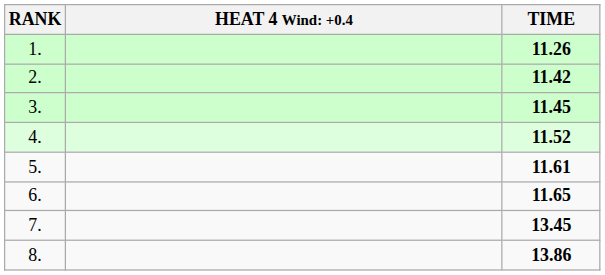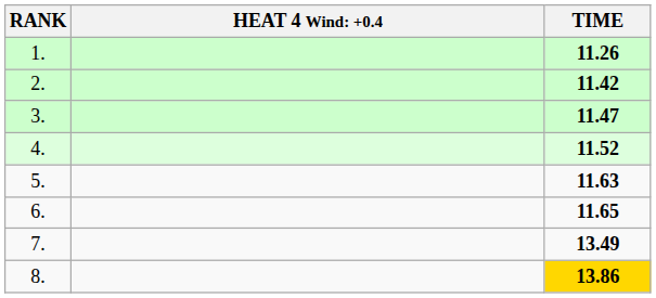3. | TIME: 11.45 -> 11.47
5. | TIME: 11.61 -> 11.63
7. | TIME: 13.45 -> 13.49
8. | TIME: no background -> gold background
